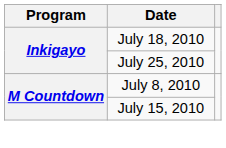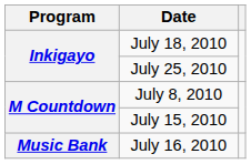+ row: Music Bank | July 16, 2010
